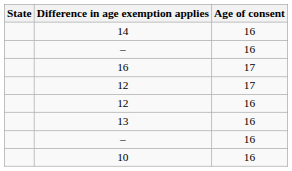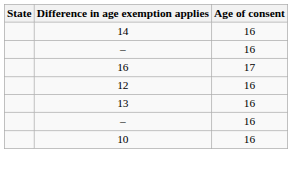- row: 12 | 17
